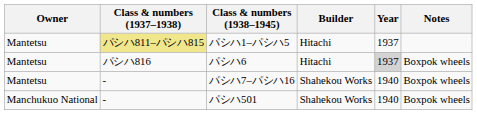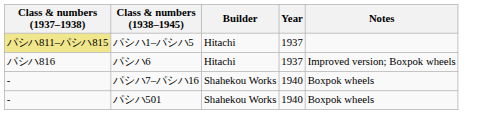- column: Owner | Mantetsu | Mantetsu | Mantetsu | Manchukuo National
パシハ6 | Year: lightgrey background -> no background
パシハ6 | Notes: Boxpok wheels -> Improved version; Boxpok wheels
